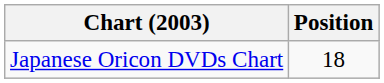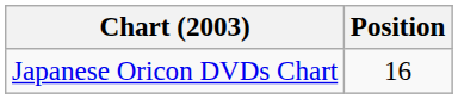Japanese Oricon DVDs Chart | Position: 18 -> 16
